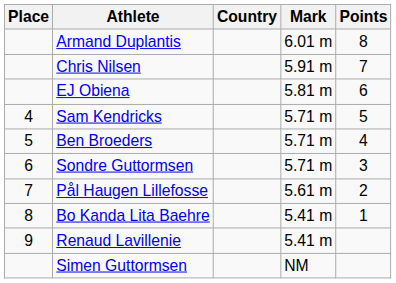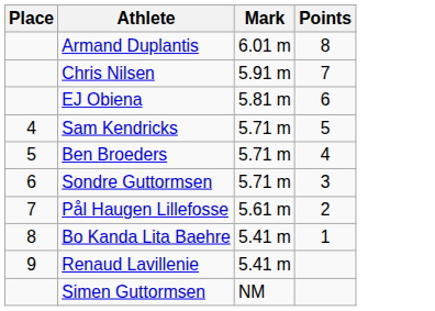- column: Country
